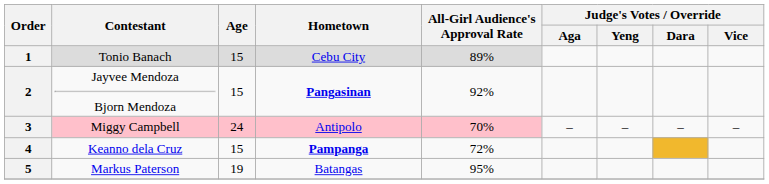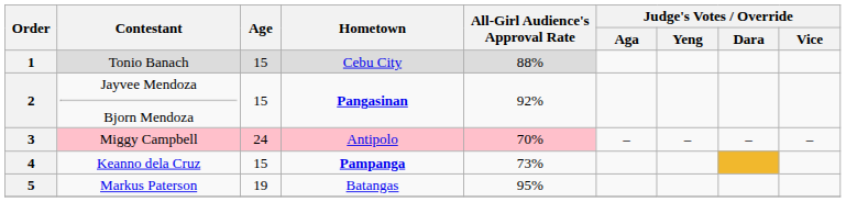1 | All-Girl Audience's Approval Rate: 89% -> 88%
4 | All-Girl Audience's Approval Rate: 72% -> 73%
